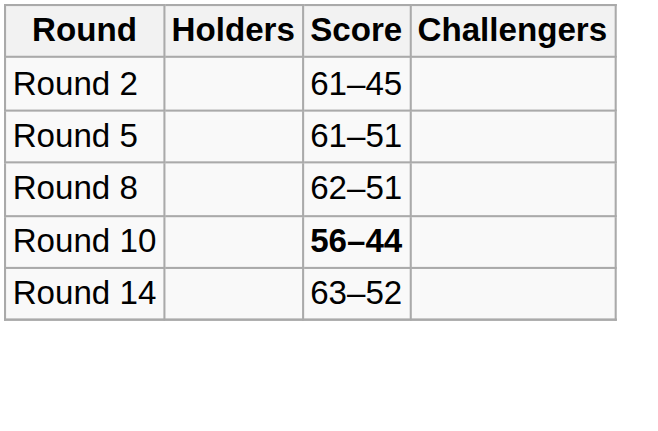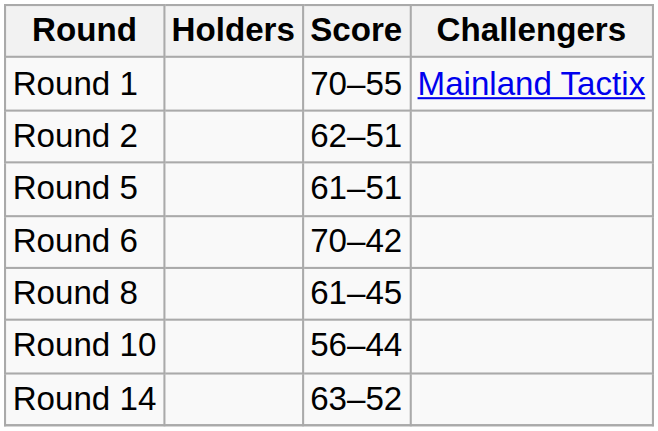+ row: Round 1 | 70–55 | Mainland Tactix
Round 2 | Score: 61–45 -> 62–51
+ row: Round 6 | 70–42
Round 8 | Score: 62–51 -> 61–45
Round 10 | Score: bold -> normal
